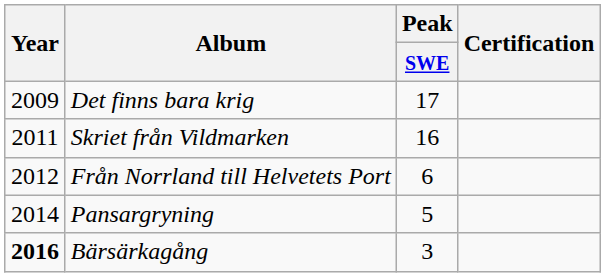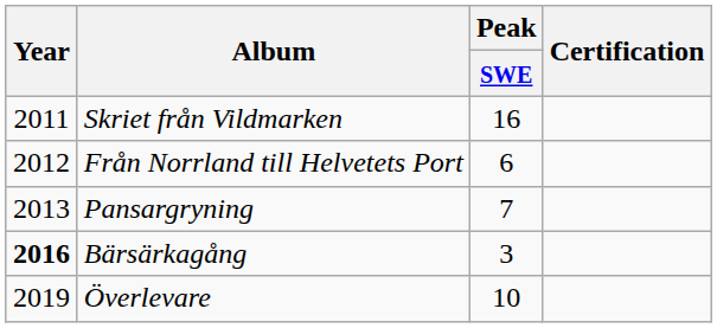- row: 2009 | Det finns bara krig | 17
Pansargryning | Year: 2014 -> 2013
Pansargryning | Peak / SWE: 5 -> 7
+ row: 2019 | Överlevare | 10
